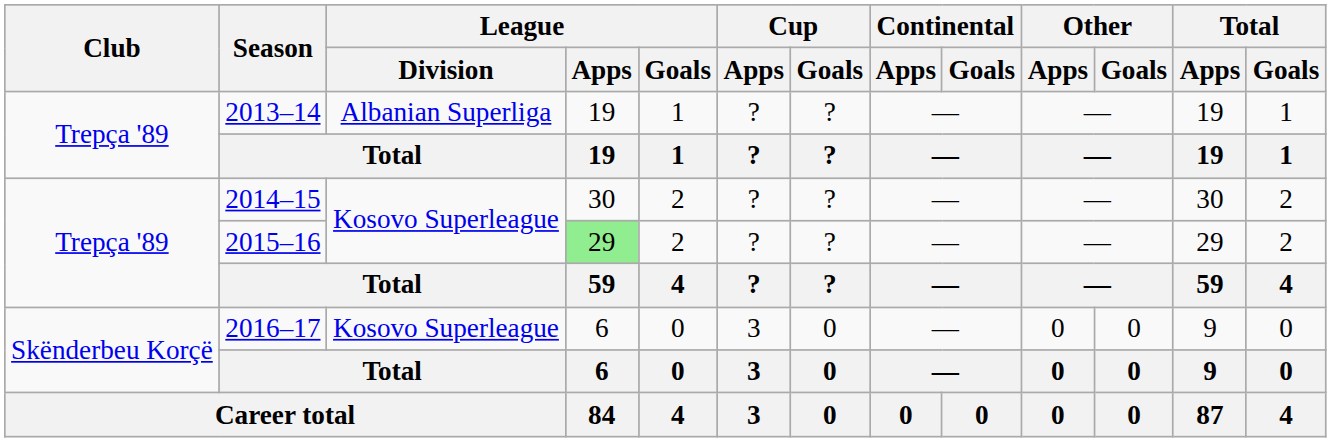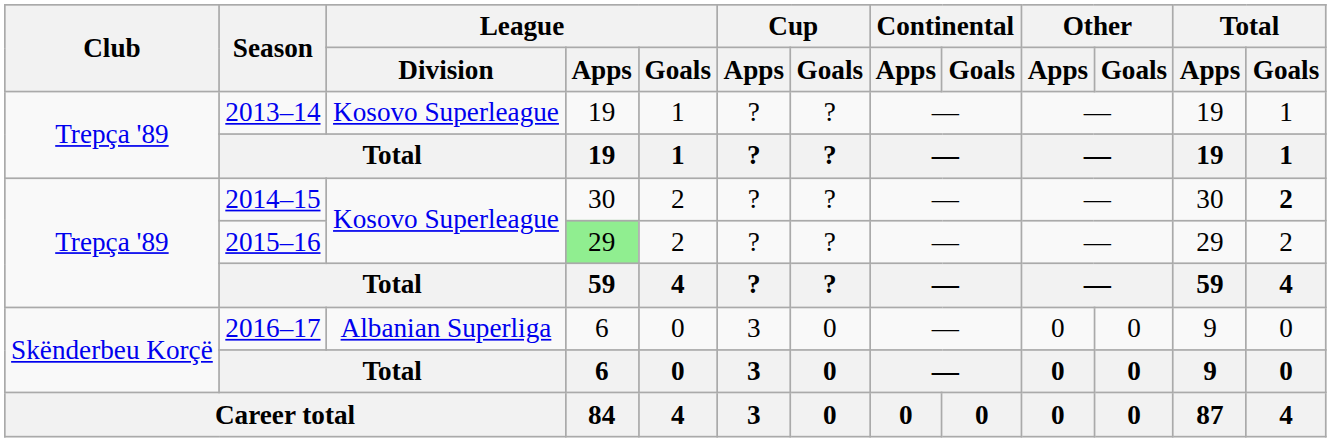2013–14 | League / Division: Albanian Superliga -> Kosovo Superleague
2014–15 | Total / Goals: normal -> bold
2016–17 | League / Division: Kosovo Superleague -> Albanian Superliga
